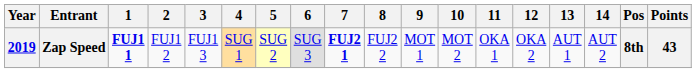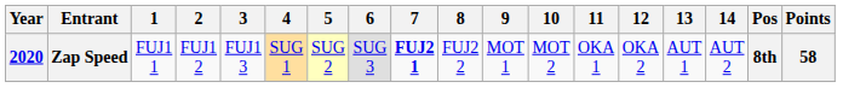Zap Speed | Year: 2019 -> 2020
Zap Speed | 1: bold -> normal
Zap Speed | Points: 43 -> 58
